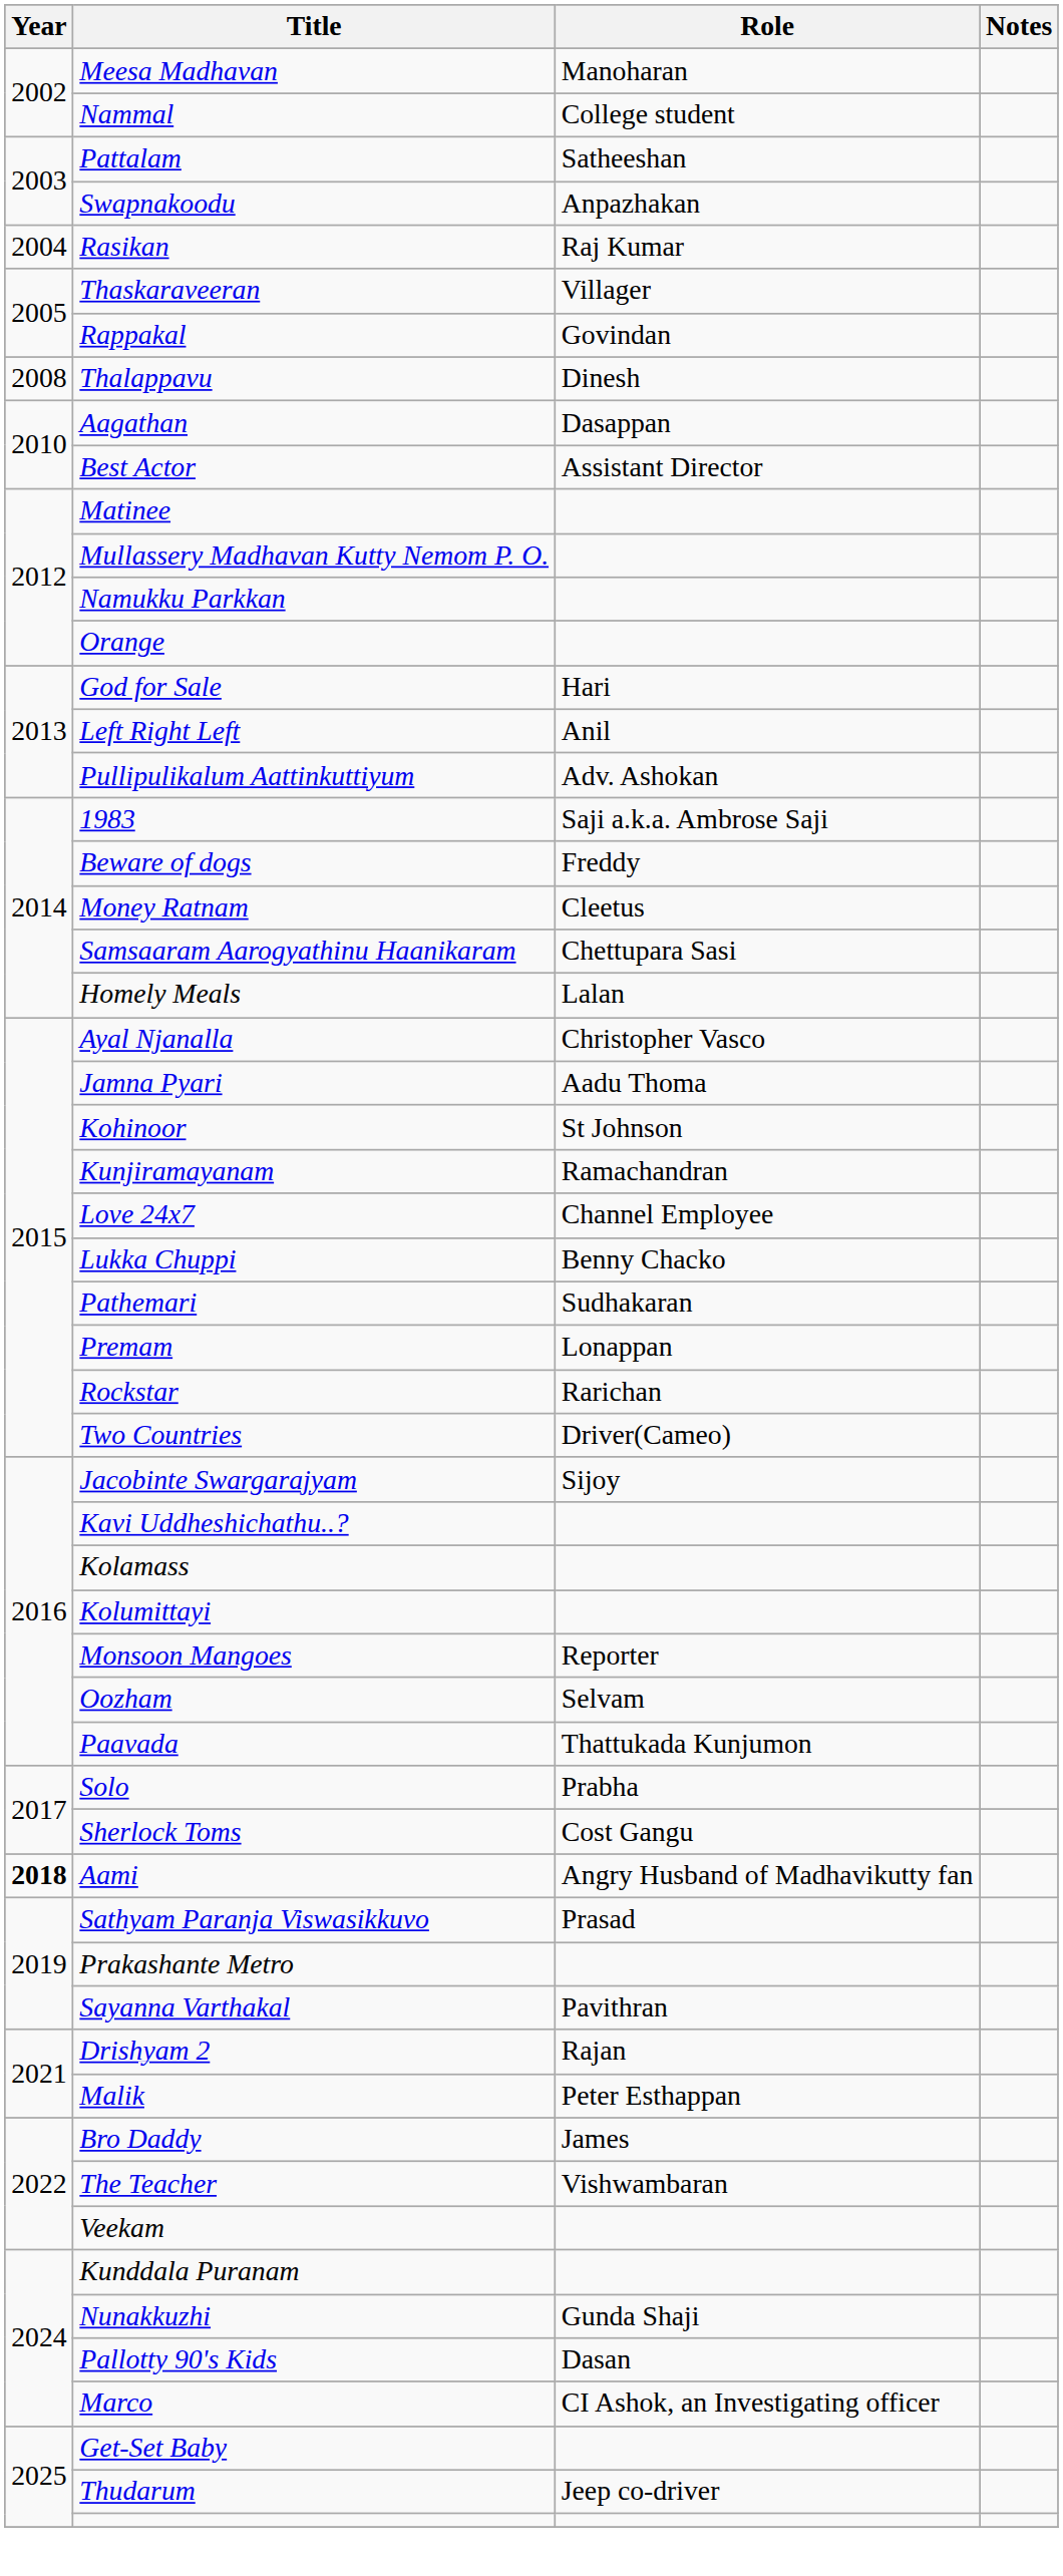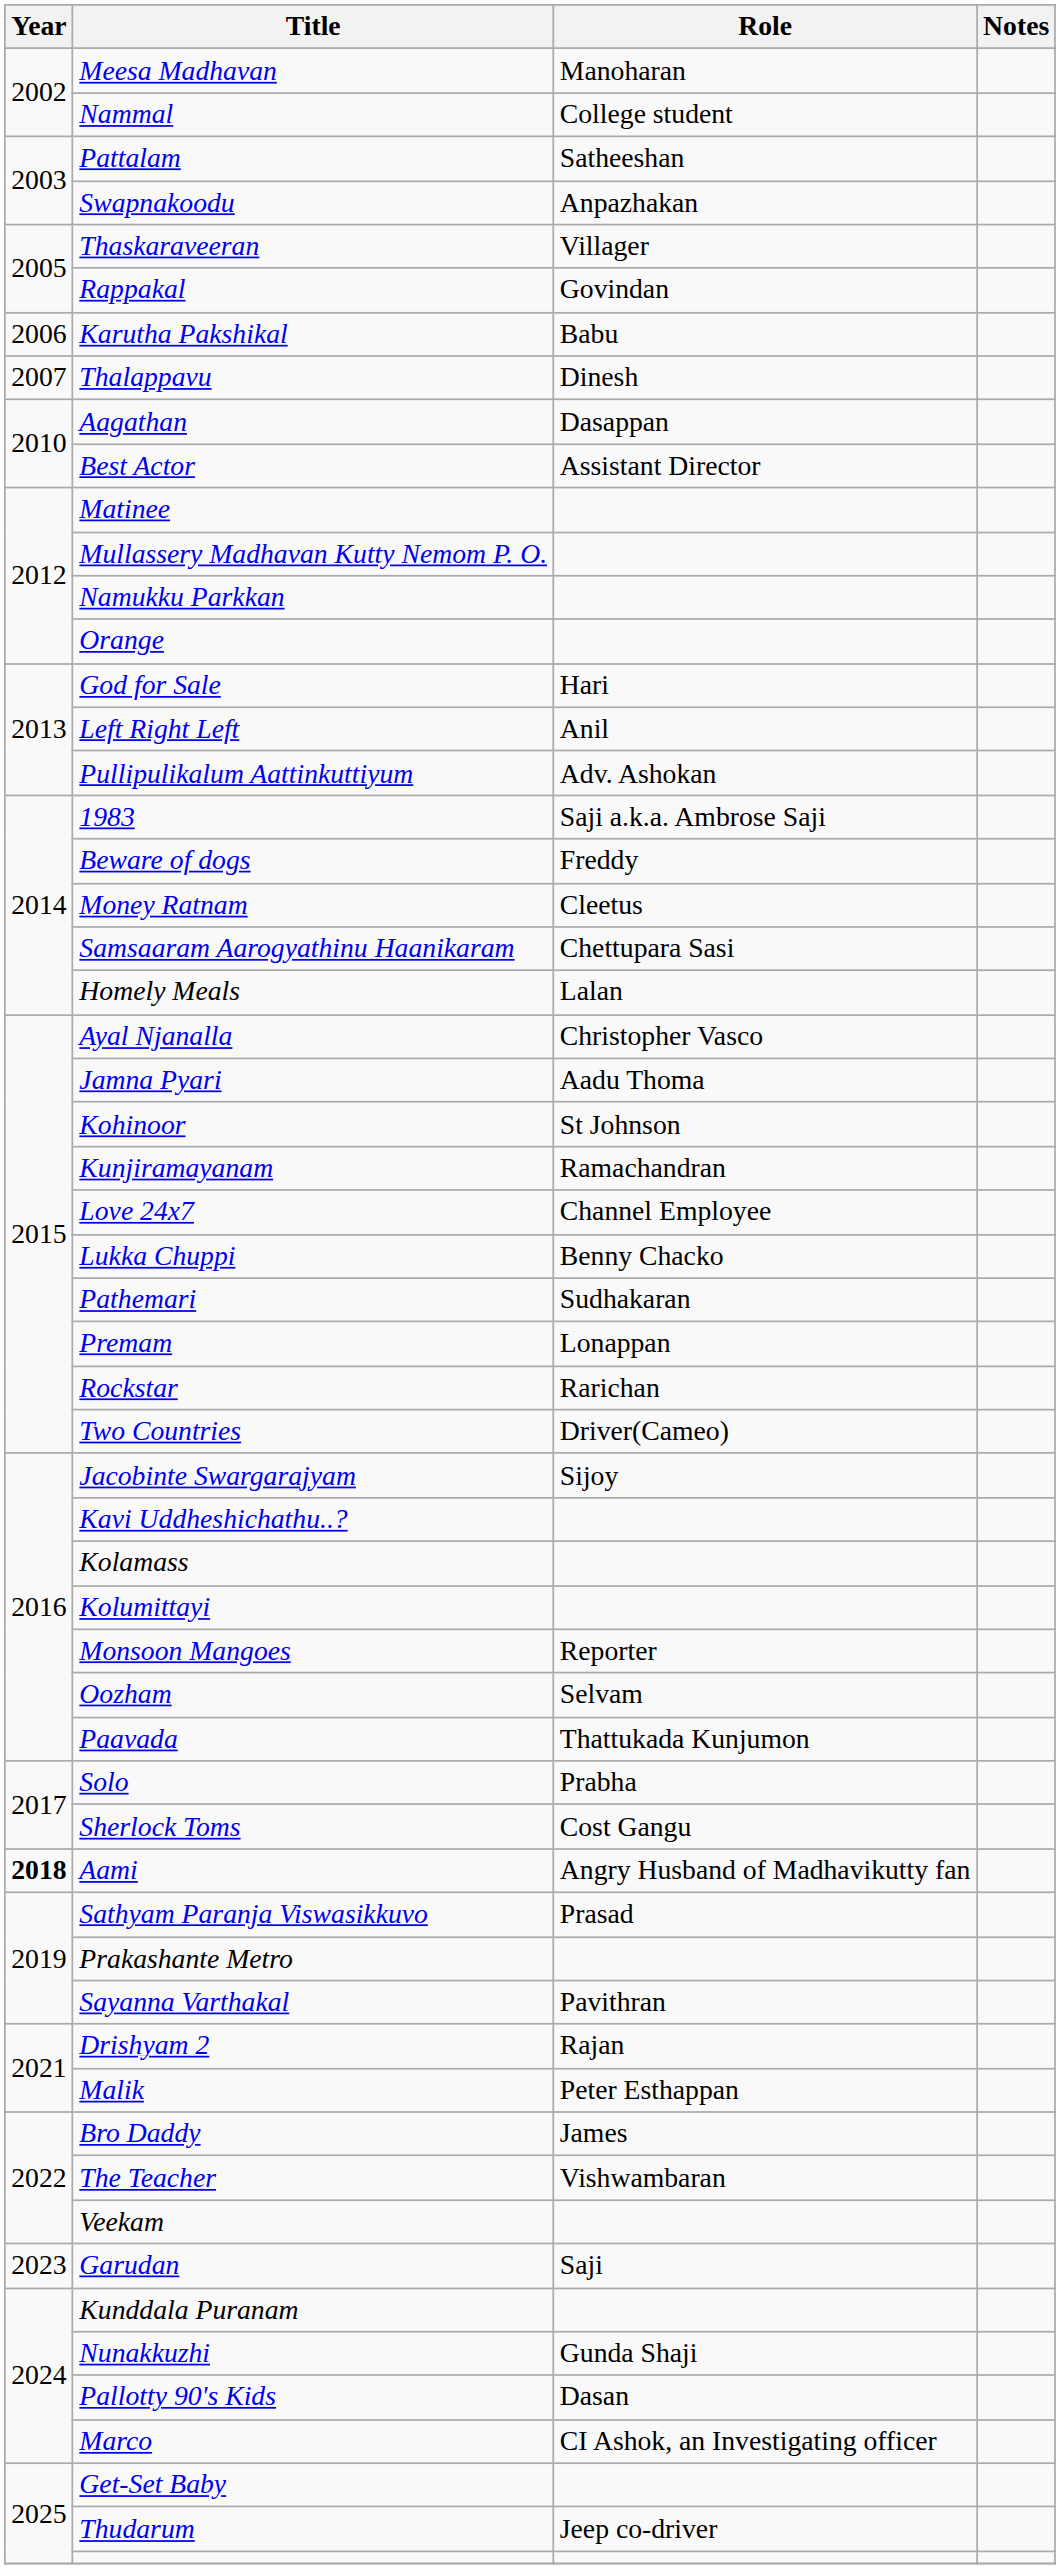- row: 2004 | Rasikan | Raj Kumar
+ row: 2006 | Karutha Pakshikal | Babu
Thalappavu | Year: 2008 -> 2007
+ row: 2023 | Garudan | Saji
